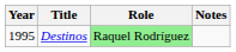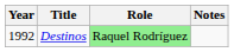Destinos | Year: 1995 -> 1992
